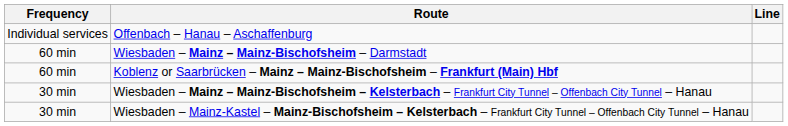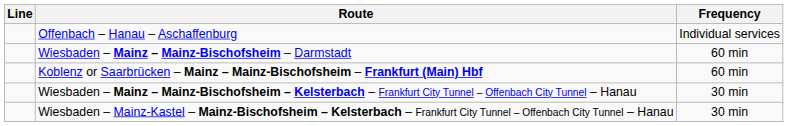columns swapped: Line <-> Frequency
